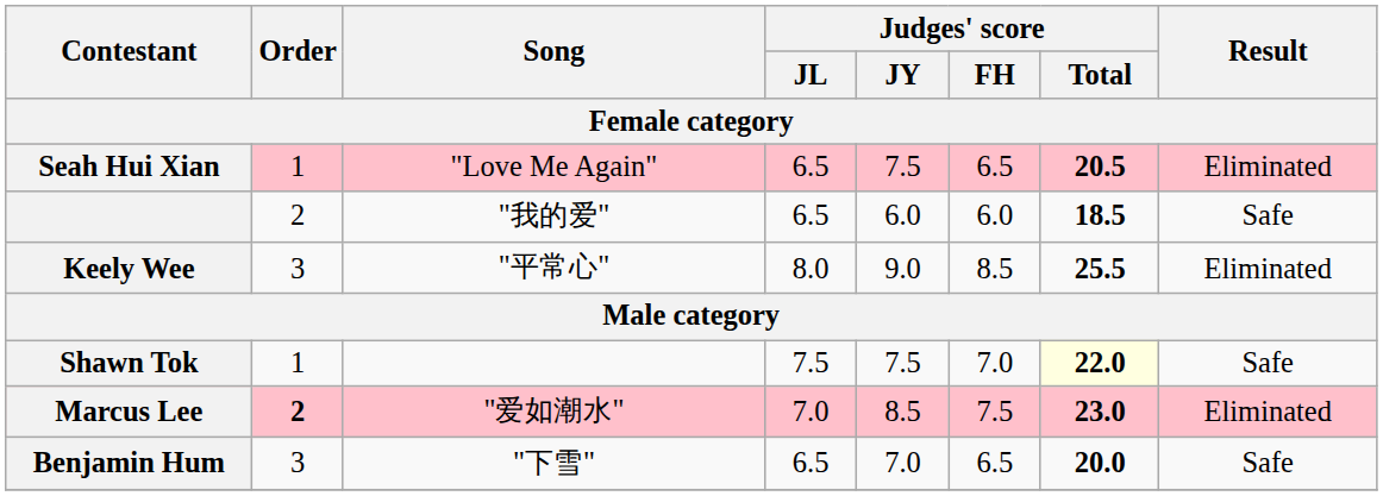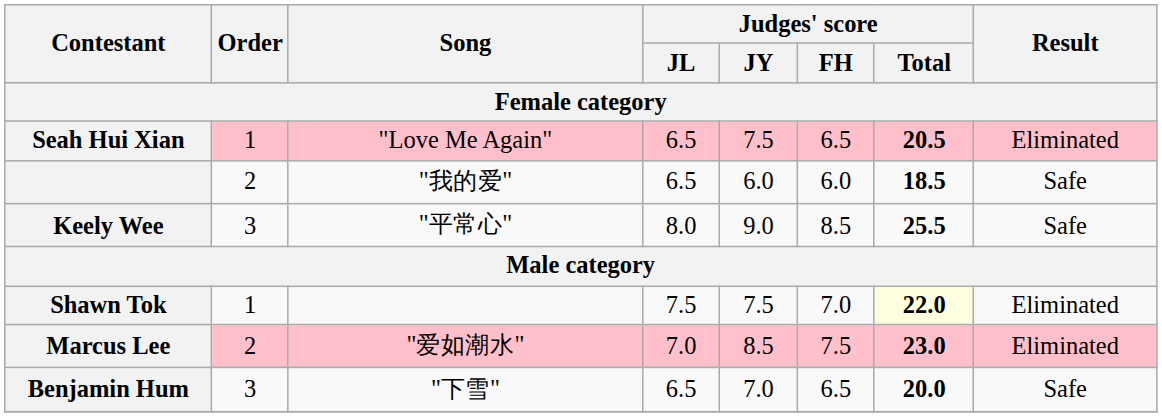Keely Wee | Result: Eliminated -> Safe
Shawn Tok | Result: Safe -> Eliminated
Marcus Lee | Order: bold -> normal
